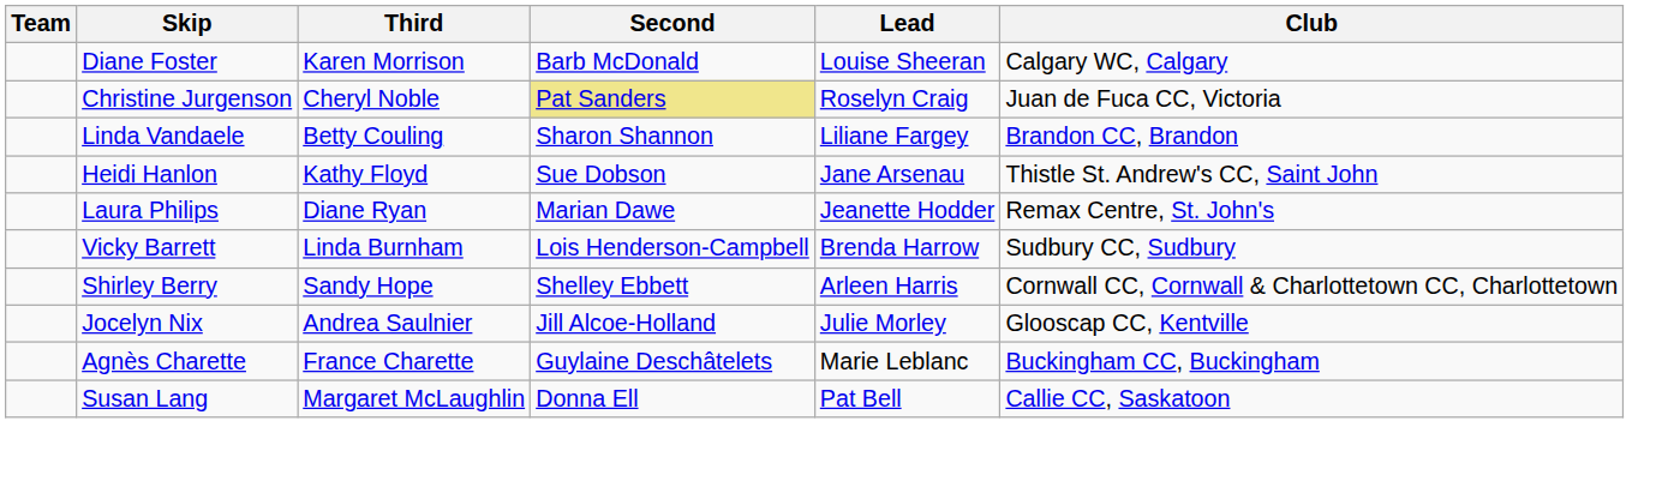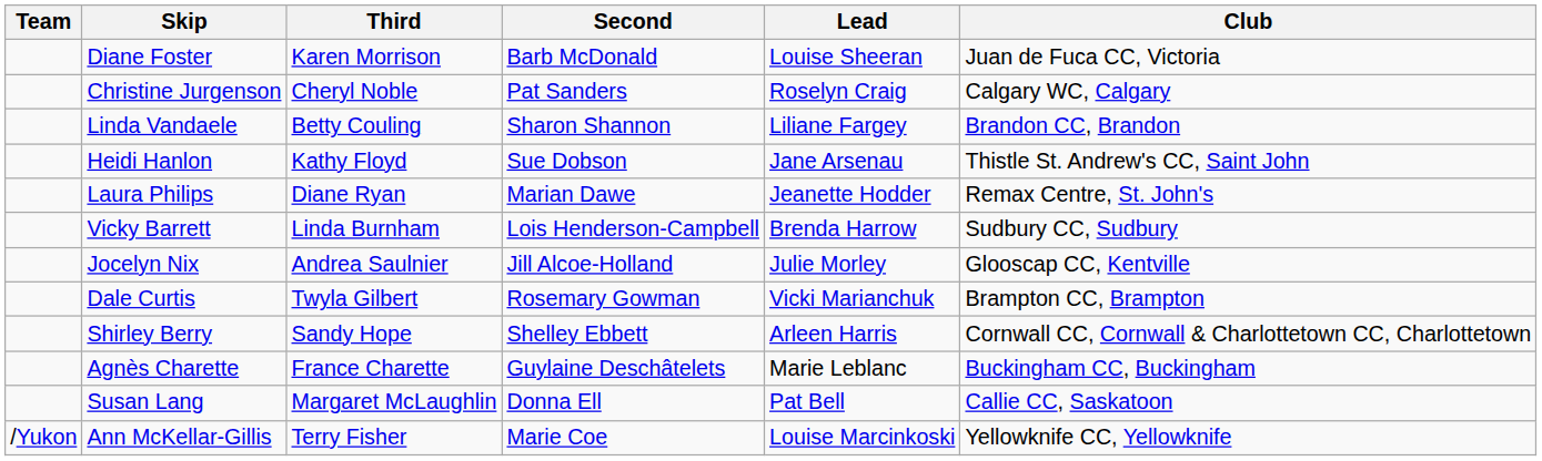Diane Foster | Club: Calgary WC, Calgary -> Juan de Fuca CC, Victoria
Christine Jurgenson | Second: khaki background -> no background
Christine Jurgenson | Club: Juan de Fuca CC, Victoria -> Calgary WC, Calgary
rows swapped: Jocelyn Nix <-> Shirley Berry
+ row: Dale Curtis | Twyla Gilbert | Rosemary Gowman | Vicki Marianchuk | Brampton CC, Brampton
+ row: /Yukon | Ann McKellar-Gillis | Terry Fisher | Marie Coe | Louise Marcinkoski | Yellowknife CC, Yellowknife
